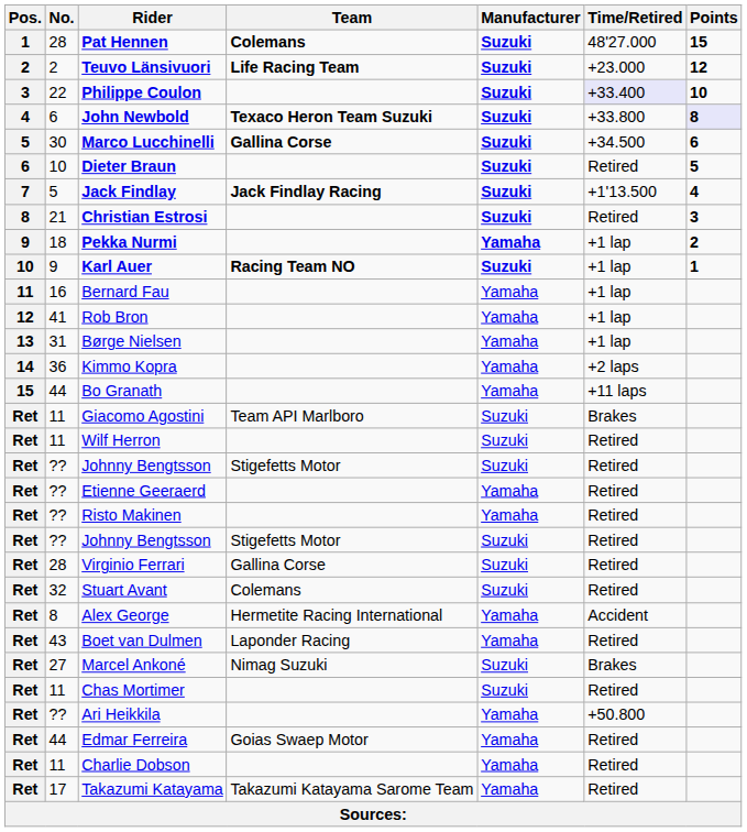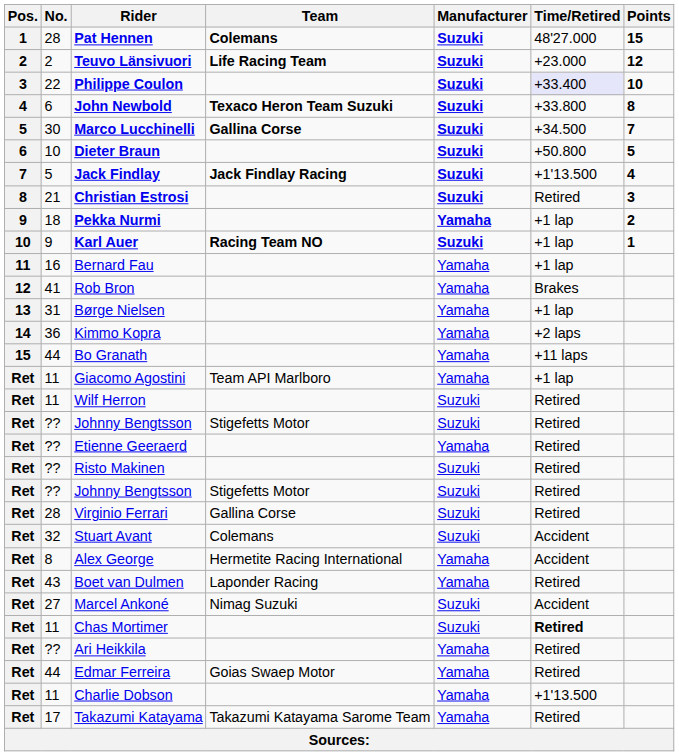John Newbold | Points: lavender background -> no background
Marco Lucchinelli | Points: 6 -> 7
Dieter Braun | Time/Retired: Retired -> +50.800
Rob Bron | Time/Retired: +1 lap -> Brakes
Giacomo Agostini | Manufacturer: Suzuki -> Yamaha
Giacomo Agostini | Time/Retired: Brakes -> +1 lap
Risto Makinen | Manufacturer: Yamaha -> Suzuki
Stuart Avant | Time/Retired: Retired -> Accident
Marcel Ankoné | Time/Retired: Brakes -> Accident
Chas Mortimer | Time/Retired: normal -> bold
Ari Heikkila | Time/Retired: +50.800 -> Retired
Charlie Dobson | Time/Retired: Retired -> +1'13.500
